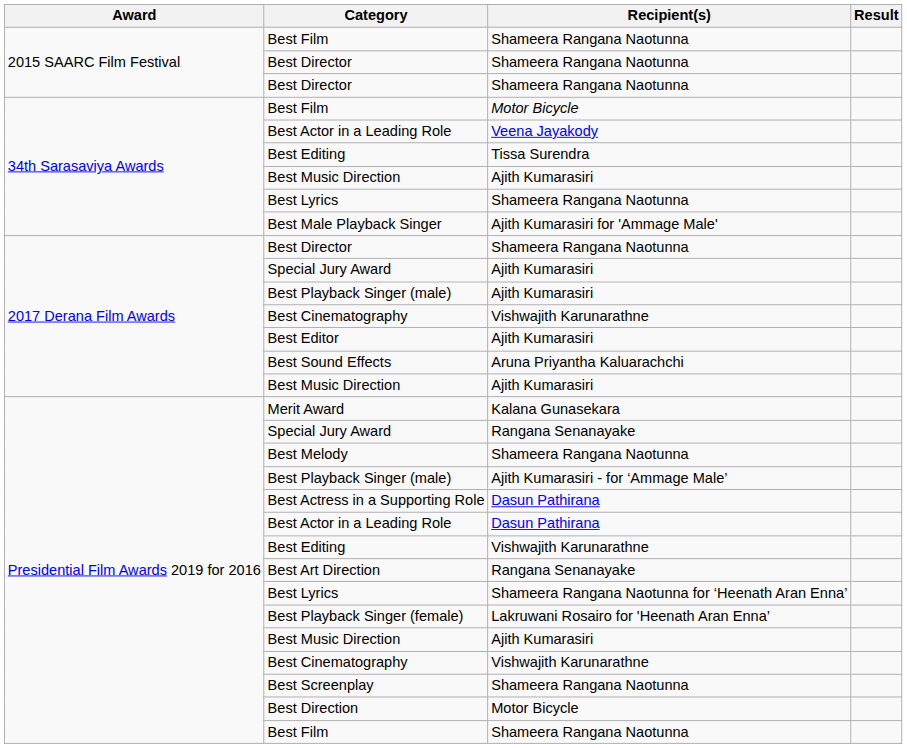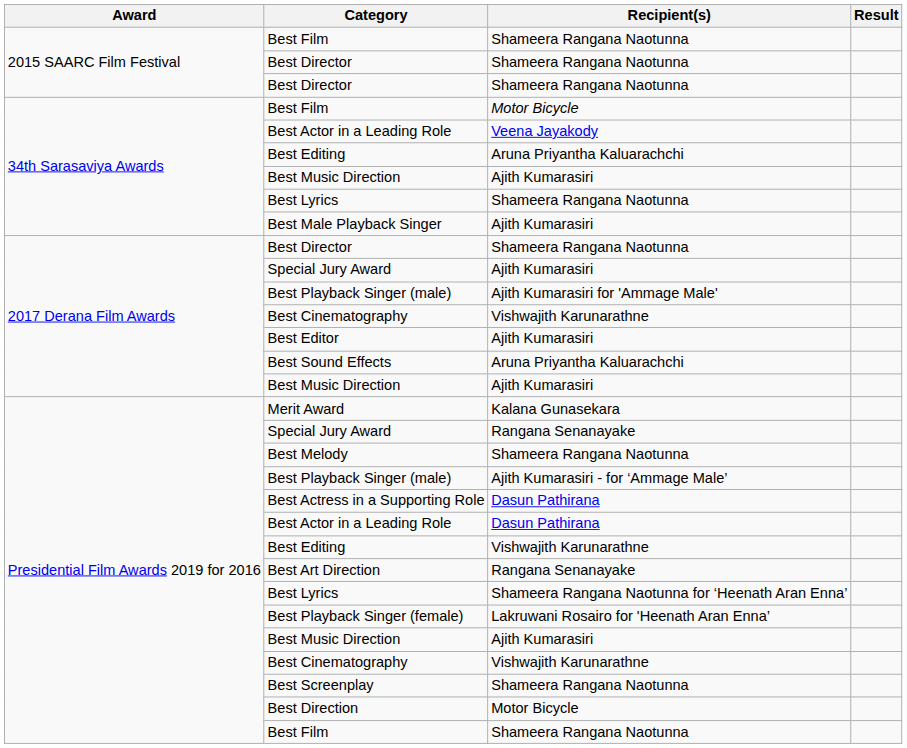34th Sarasaviya Awards / Best Editing | Recipient(s): Tissa Surendra -> Aruna Priyantha Kaluarachchi
Best Male Playback Singer | Recipient(s): Ajith Kumarasiri for 'Ammage Male' -> Ajith Kumarasiri
2017 Derana Film Awards / Best Playback Singer (male) | Recipient(s): Ajith Kumarasiri -> Ajith Kumarasiri for 'Ammage Male'
